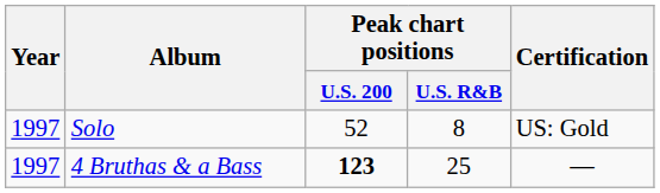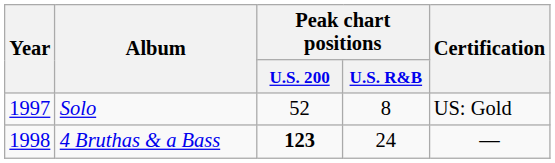4 Bruthas & a Bass | Year: 1997 -> 1998
4 Bruthas & a Bass | Peak chart positions / U.S. R&B: 25 -> 24
